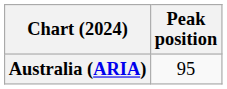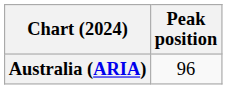Australia (ARIA) | Peak position: 95 -> 96
